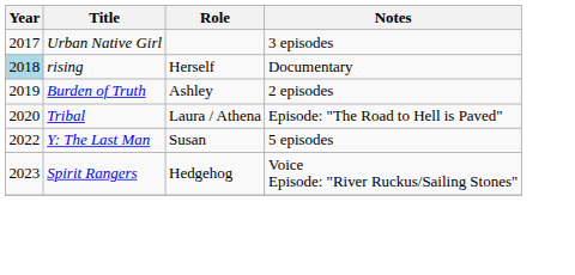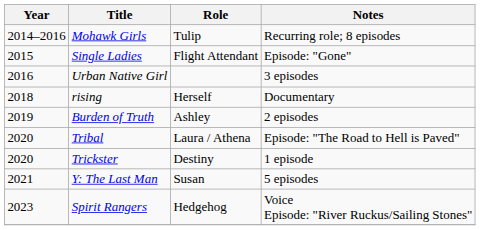+ row: 2014–2016 | Mohawk Girls | Tulip | Recurring role; 8 episodes
+ row: 2015 | Single Ladies | Flight Attendant | Episode: "Gone"
Urban Native Girl | Year: 2017 -> 2016
rising | Year: lightblue background -> no background
+ row: 2020 | Trickster | Destiny | 1 episode
Y: The Last Man | Year: 2022 -> 2021
